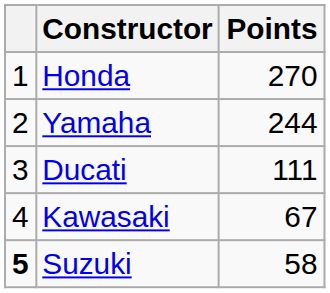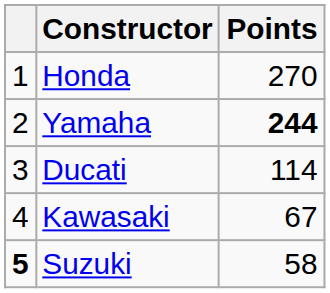Yamaha | Points: normal -> bold
Ducati | Points: 111 -> 114
